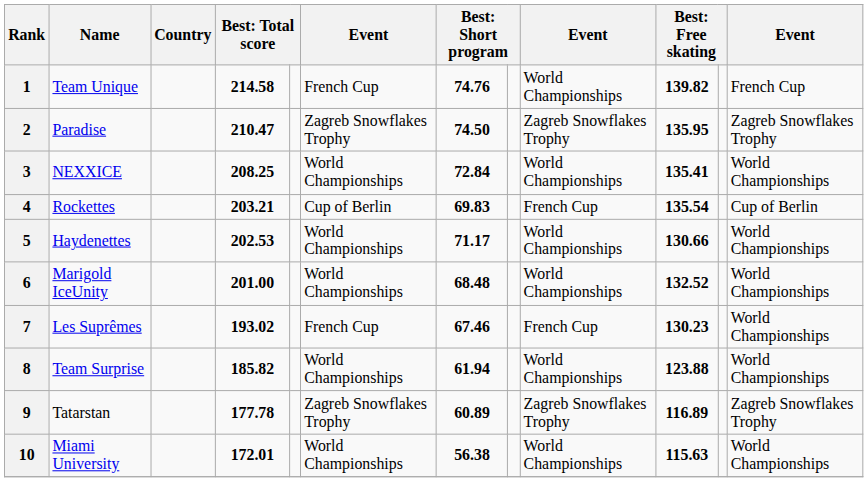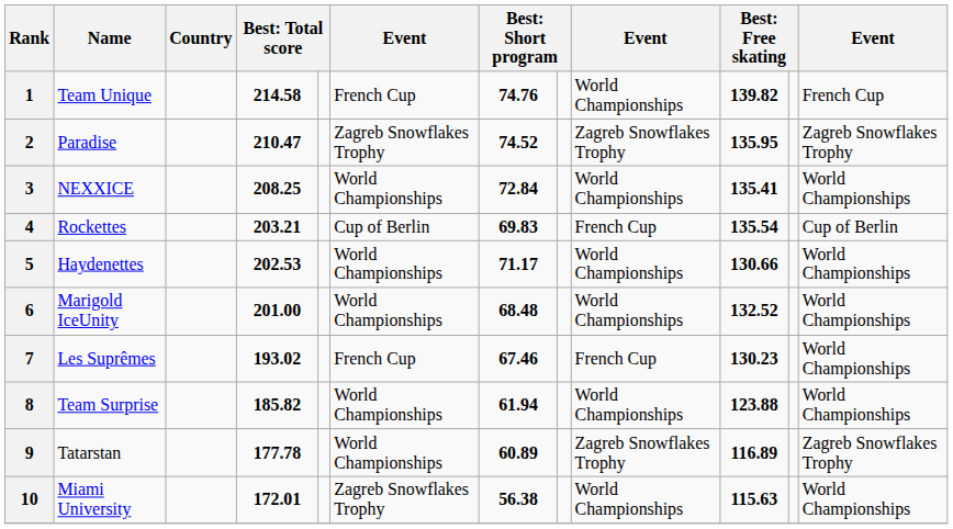2 | column 7: 74.50 -> 74.52
9 | column 6: Zagreb Snowflakes Trophy -> World Championships
10 | column 6: World Championships -> Zagreb Snowflakes Trophy
